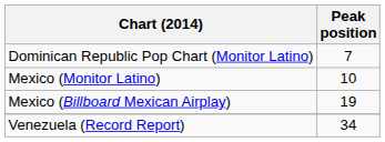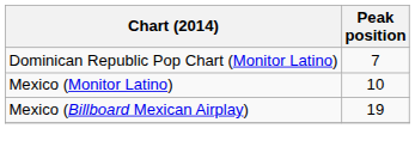- row: Venezuela (Record Report) | 34
